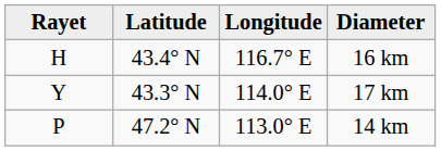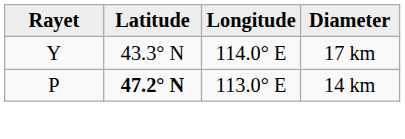- row: H | 43.4° N | 116.7° E | 16 km
14 km | Latitude: normal -> bold
